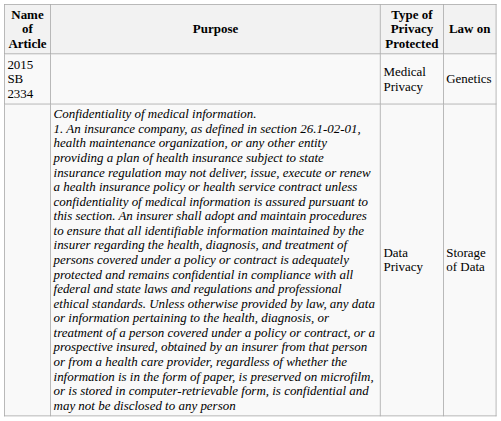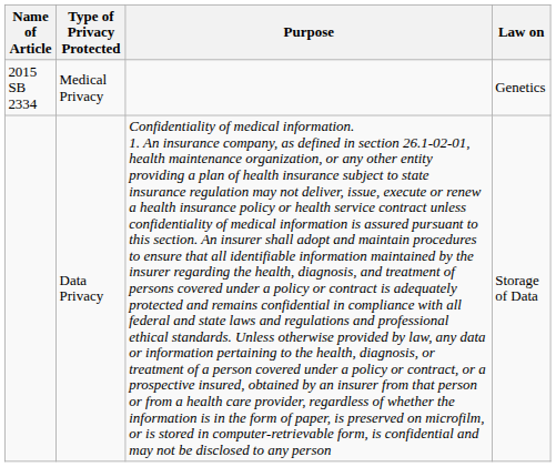columns swapped: Purpose <-> Type of Privacy Protected
